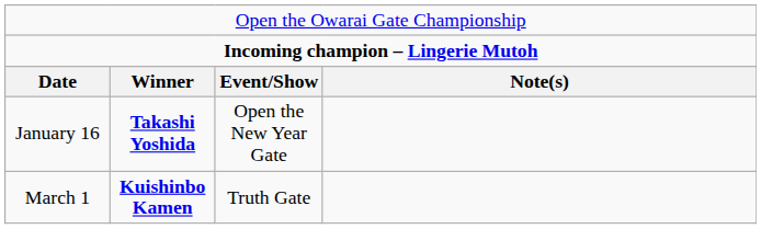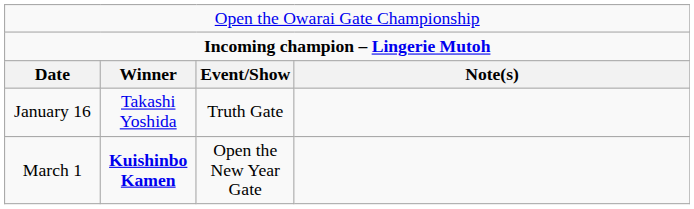January 16 | column 2: bold -> normal
January 16 | column 3: Open the New Year Gate -> Truth Gate
March 1 | column 3: Truth Gate -> Open the New Year Gate
